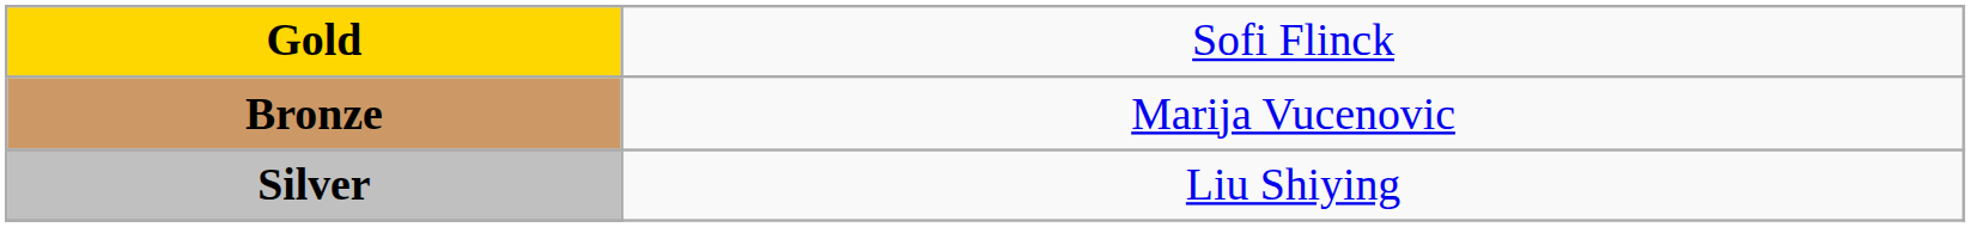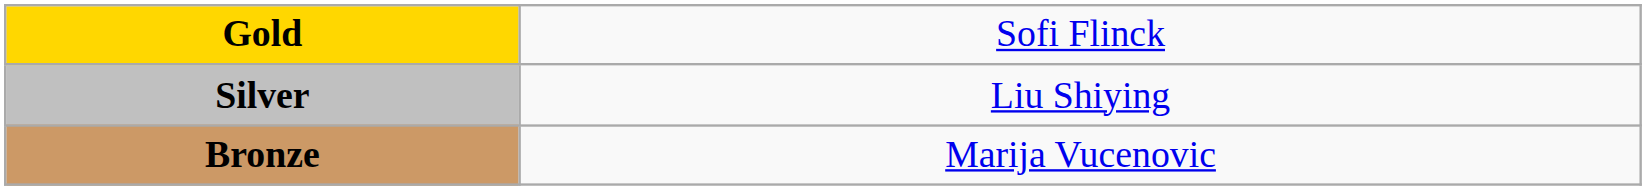rows swapped: Silver <-> Bronze
